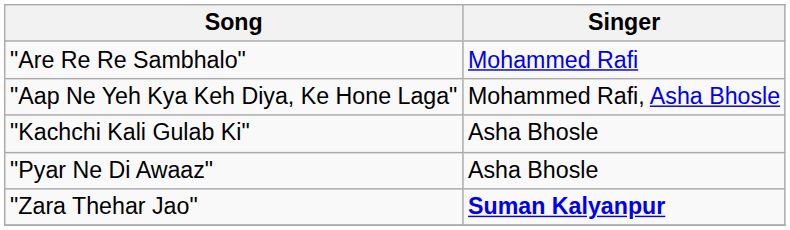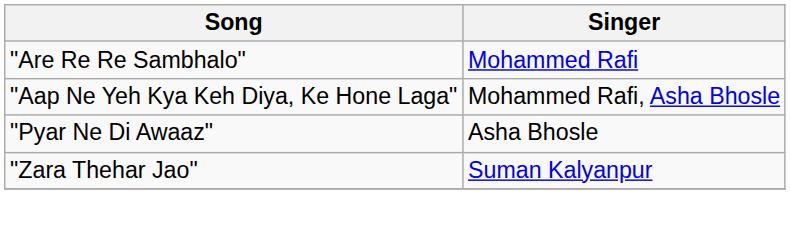- row: "Kachchi Kali Gulab Ki" | Asha Bhosle
"Zara Thehar Jao" | Singer: bold -> normal
